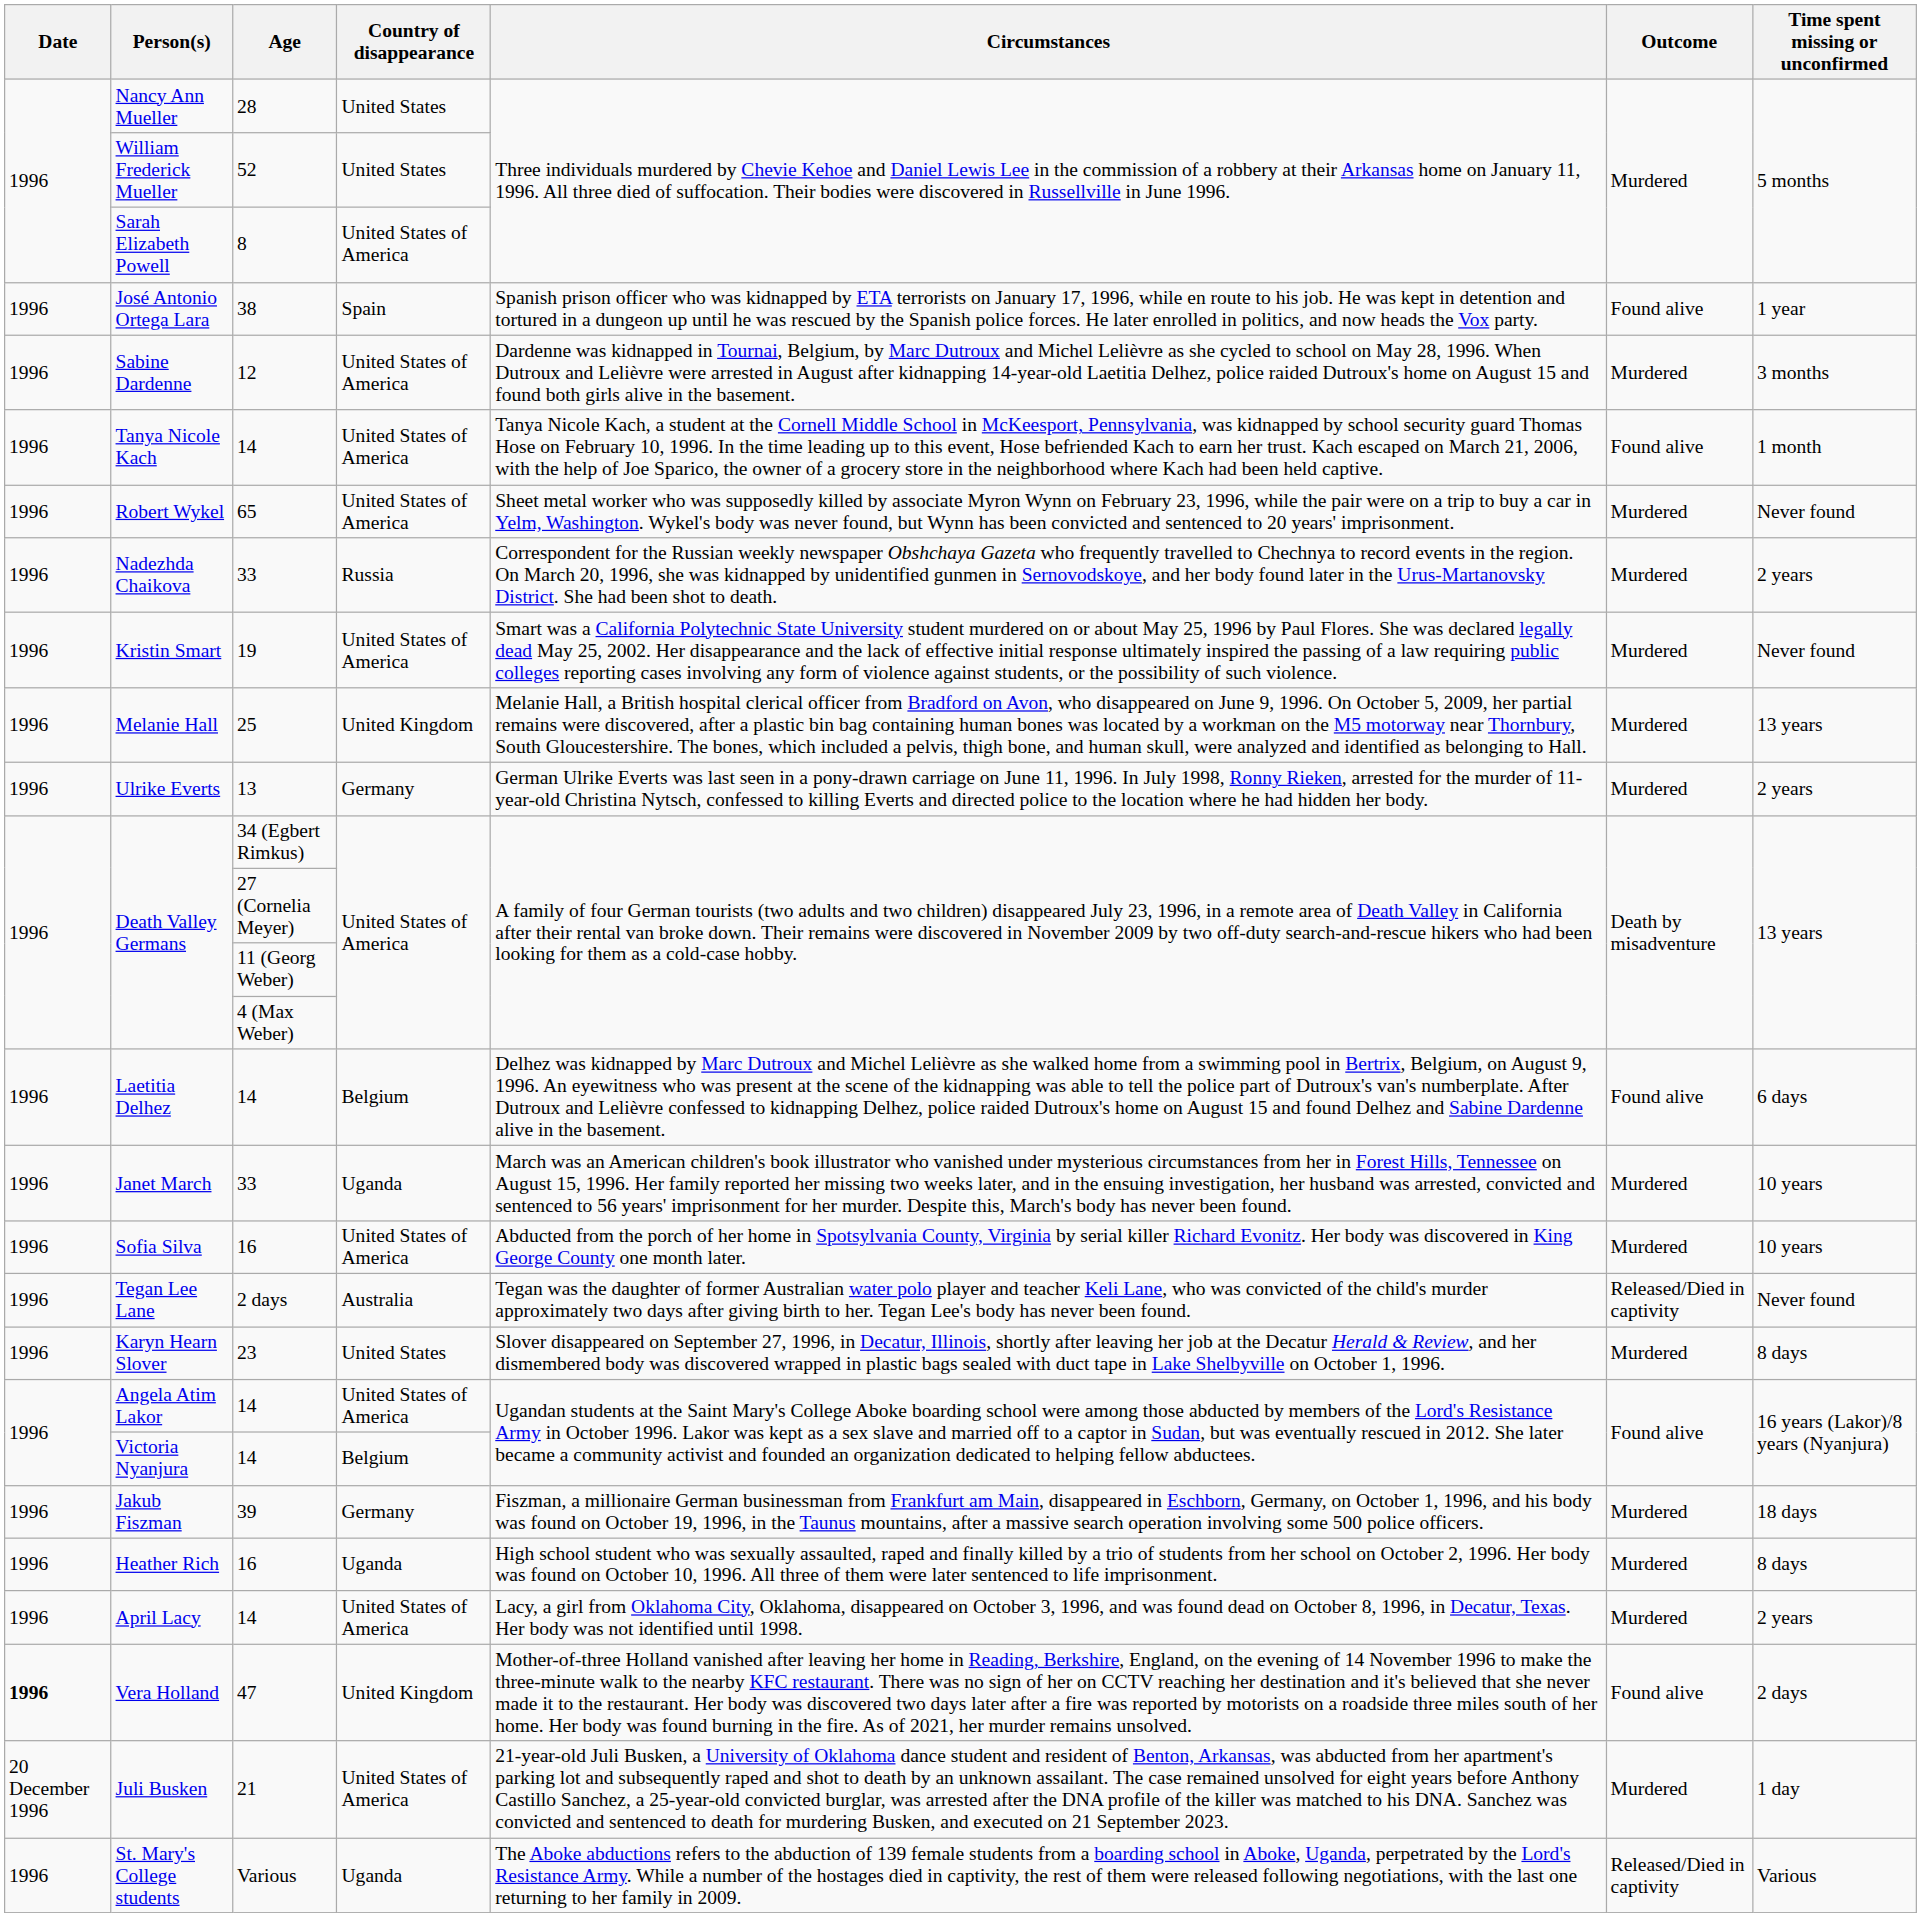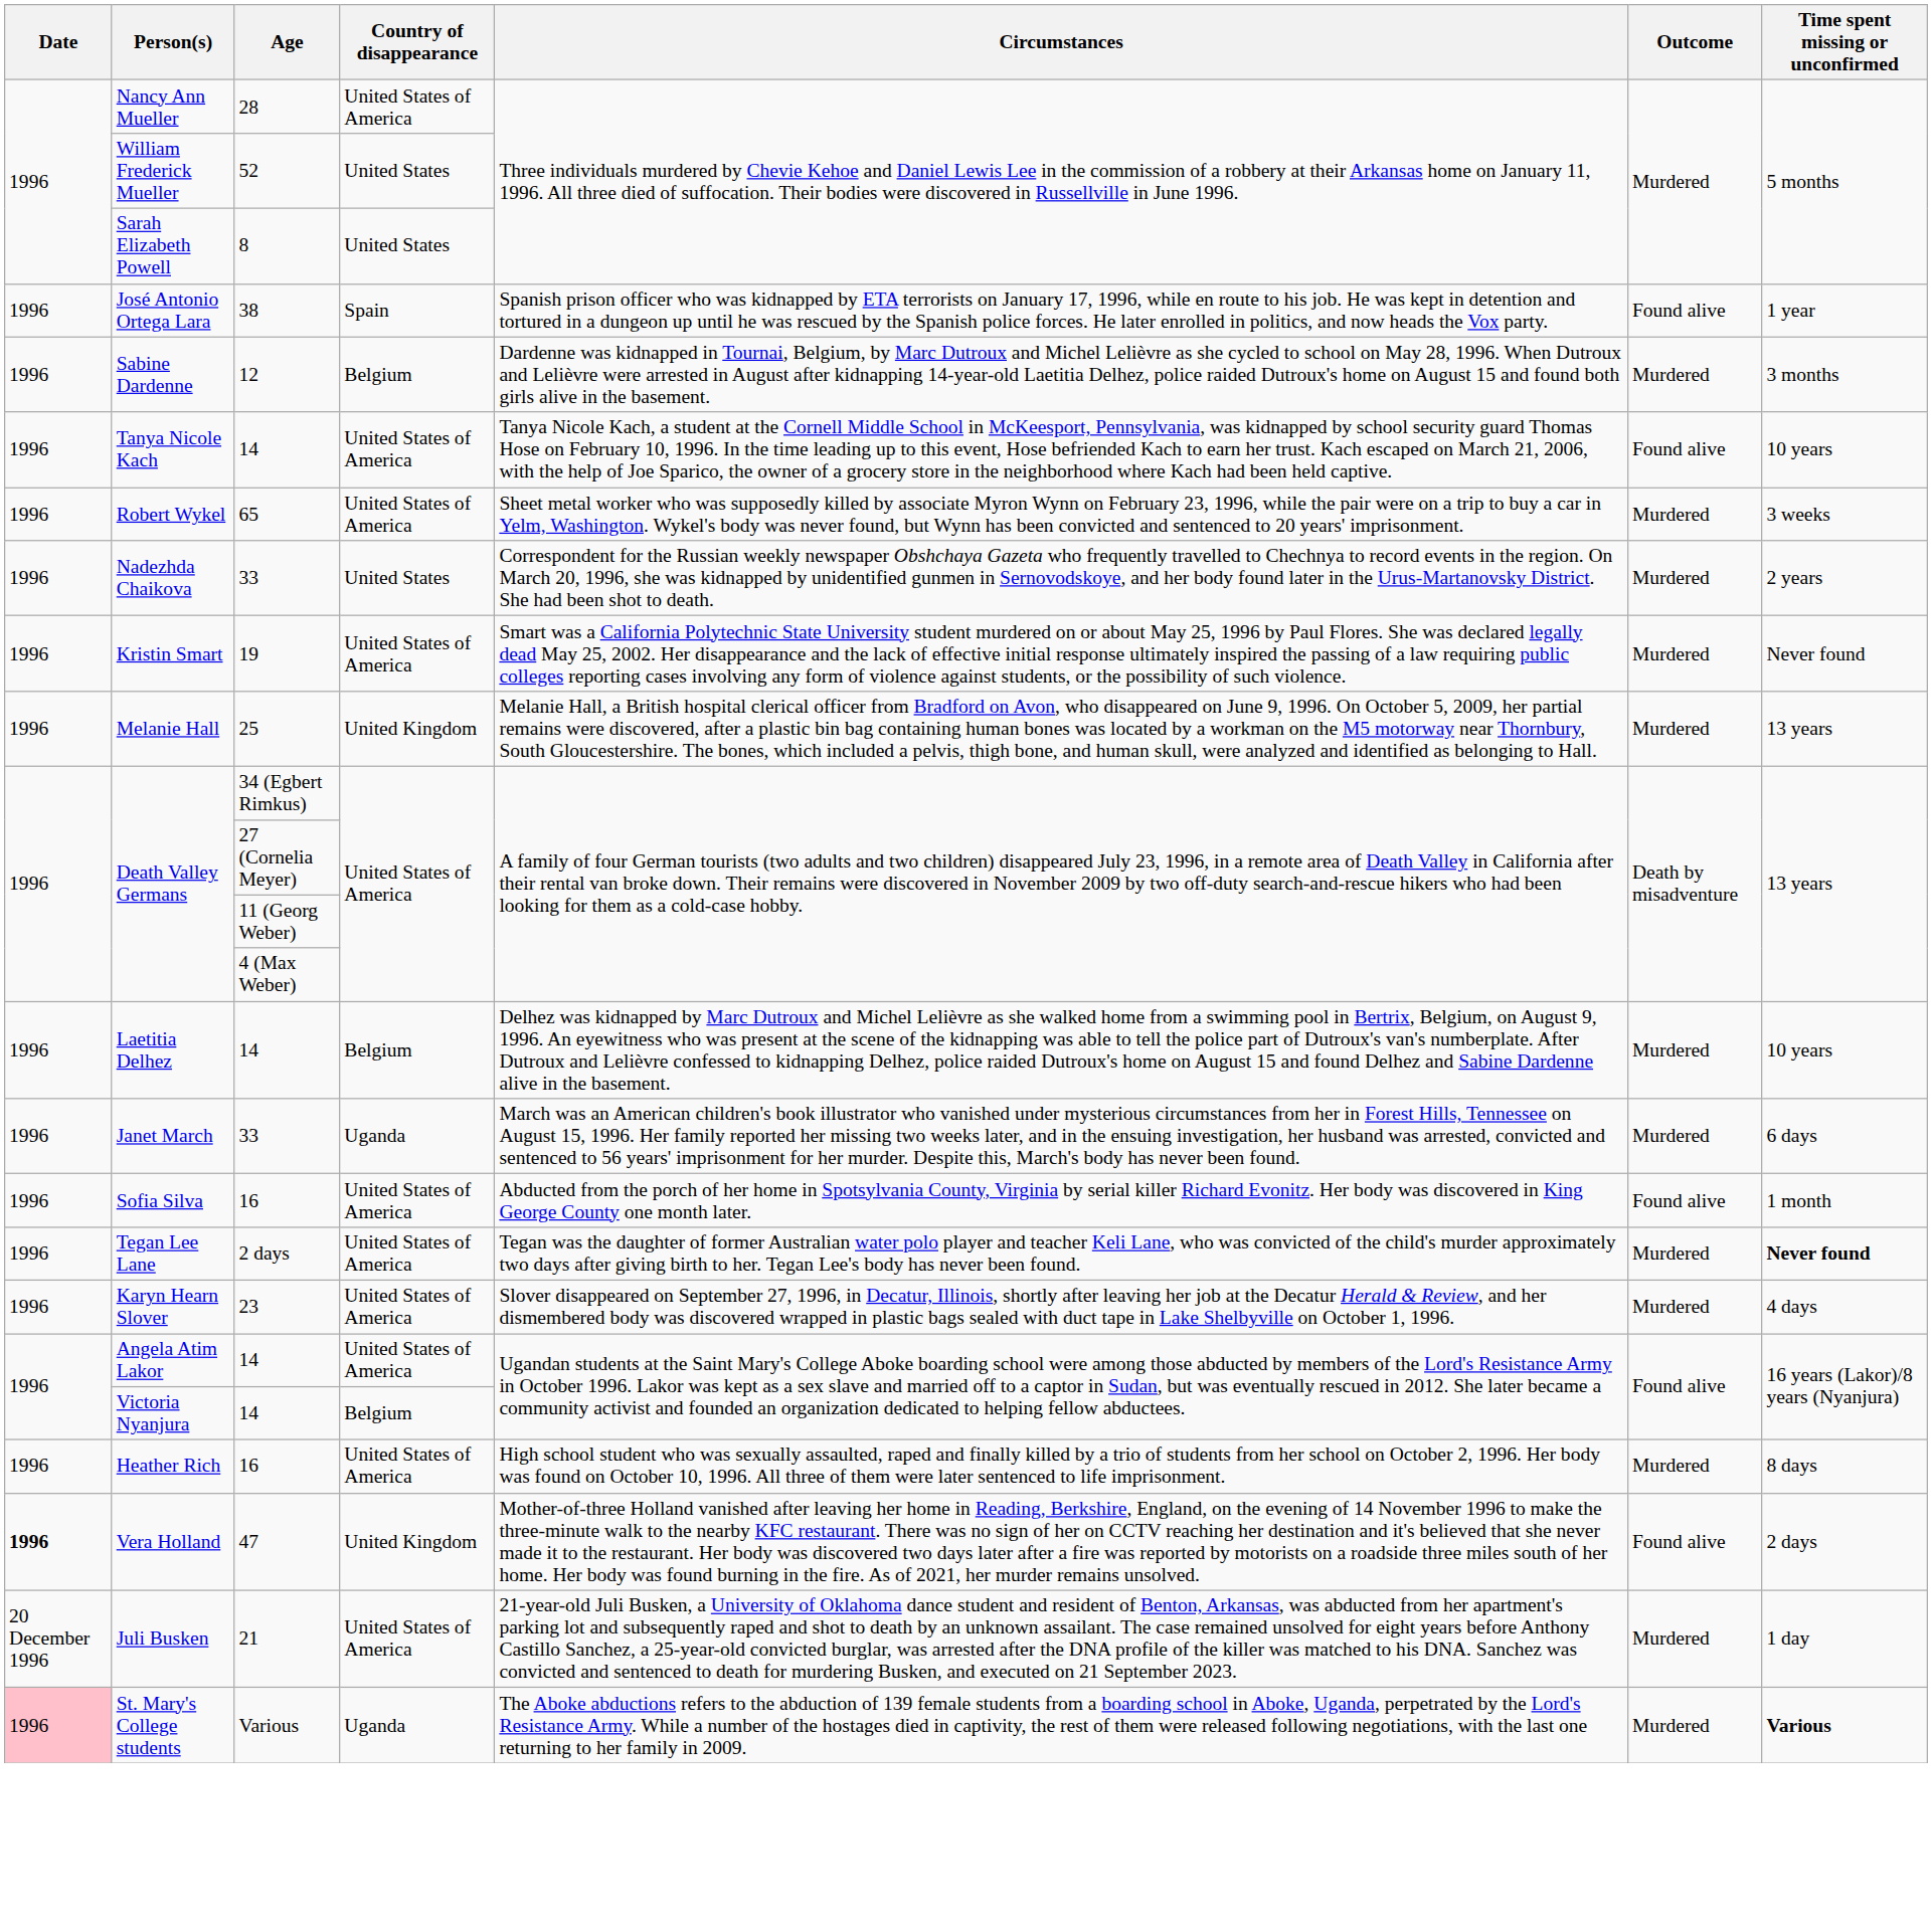Nancy Ann Mueller | Country of disappearance: United States -> United States of America
Sarah Elizabeth Powell | Country of disappearance: United States of America -> United States
Sabine Dardenne | Country of disappearance: United States of America -> Belgium
Tanya Nicole Kach | Time spent missing or unconfirmed: 1 month -> 10 years
Robert Wykel | Time spent missing or unconfirmed: Never found -> 3 weeks
Nadezhda Chaikova | Country of disappearance: Russia -> United States
- row: 1996 | Ulrike Everts | 13 | Germany | German Ulrike Everts was last seen in a pony-drawn carriage on June 11, 1996. In July 1998, Ronny Rieken, arrested for the murder of 11-year-old Christina Nytsch, confessed to killing Everts and directed police to the location where he had hidden her body. | Murdered | 2 years
Laetitia Delhez | Outcome: Found alive -> Murdered
Laetitia Delhez | Time spent missing or unconfirmed: 6 days -> 10 years
Janet March | Time spent missing or unconfirmed: 10 years -> 6 days
Sofia Silva | Outcome: Murdered -> Found alive
Sofia Silva | Time spent missing or unconfirmed: 10 years -> 1 month
Tegan Lee Lane | Country of disappearance: Australia -> United States of America
Tegan Lee Lane | Outcome: Released/Died in captivity -> Murdered
Tegan Lee Lane | Time spent missing or unconfirmed: normal -> bold
Karyn Hearn Slover | Country of disappearance: United States -> United States of America
Karyn Hearn Slover | Time spent missing or unconfirmed: 8 days -> 4 days
- row: 1996 | Jakub Fiszman | 39 | Germany | Fiszman, a millionaire German businessman from Frankfurt am Main, disappeared in Eschborn, Germany, on October 1, 1996, and his body was found on October 19, 1996, in the Taunus mountains, after a massive search operation involving some 500 police officers. | Murdered | 18 days
Heather Rich | Country of disappearance: Uganda -> United States of America
- row: 1996 | April Lacy | 14 | United States of America | Lacy, a girl from Oklahoma City, Oklahoma, disappeared on October 3, 1996, and was found dead on October 8, 1996, in Decatur, Texas. Her body was not identified until 1998. | Murdered | 2 years
St. Mary's College students | Date: no background -> pink background
St. Mary's College students | Outcome: Released/Died in captivity -> Murdered
St. Mary's College students | Time spent missing or unconfirmed: normal -> bold
